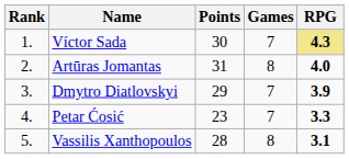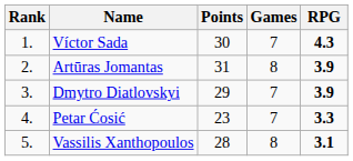Víctor Sada | RPG: khaki background -> no background
Artūras Jomantas | RPG: 4.0 -> 3.9
